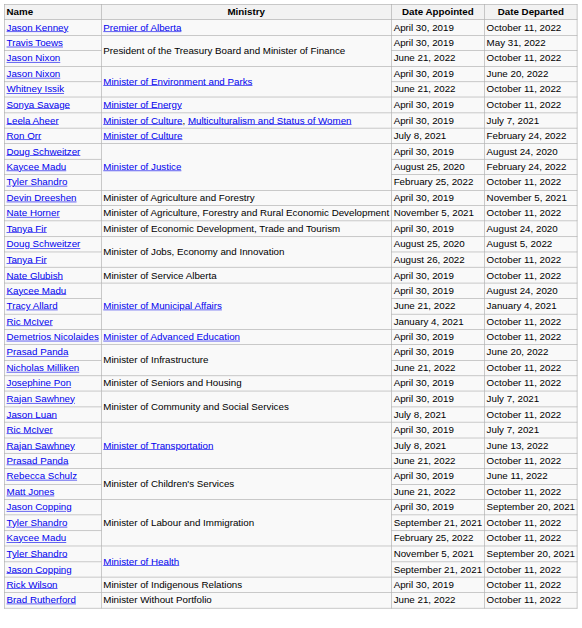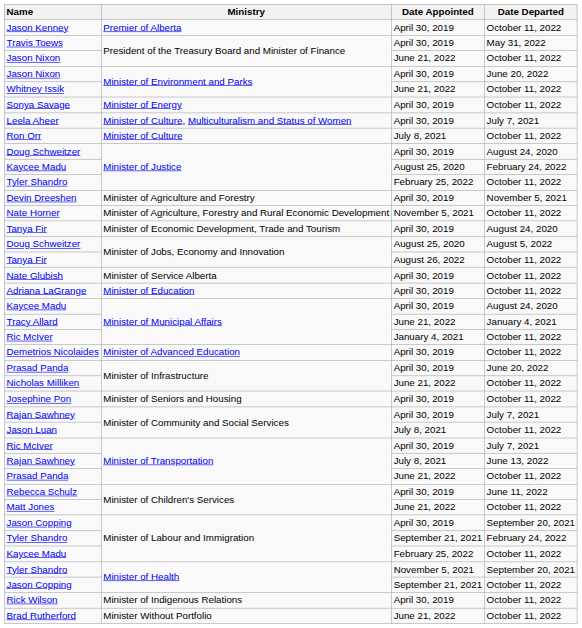Ron Orr | Date Departed: February 24, 2022 -> October 11, 2022
+ row: Adriana LaGrange | Minister of Education | April 30, 2019 | October 11, 2022
Tyler Shandro / Minister of Labour and Immigration | Date Departed: October 11, 2022 -> February 24, 2022
